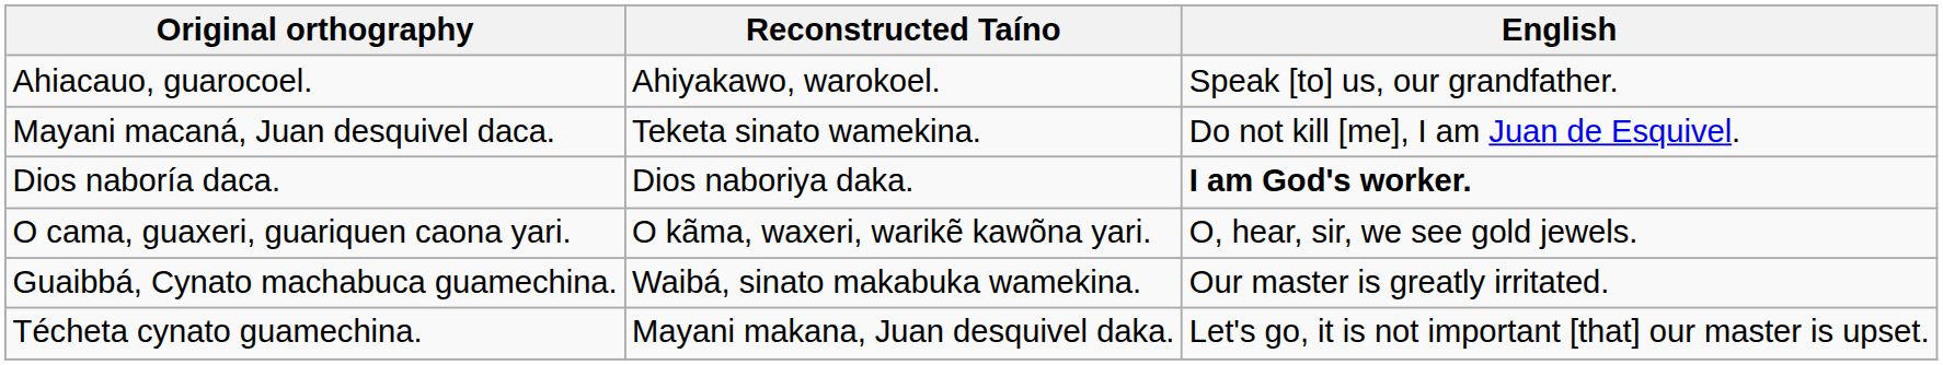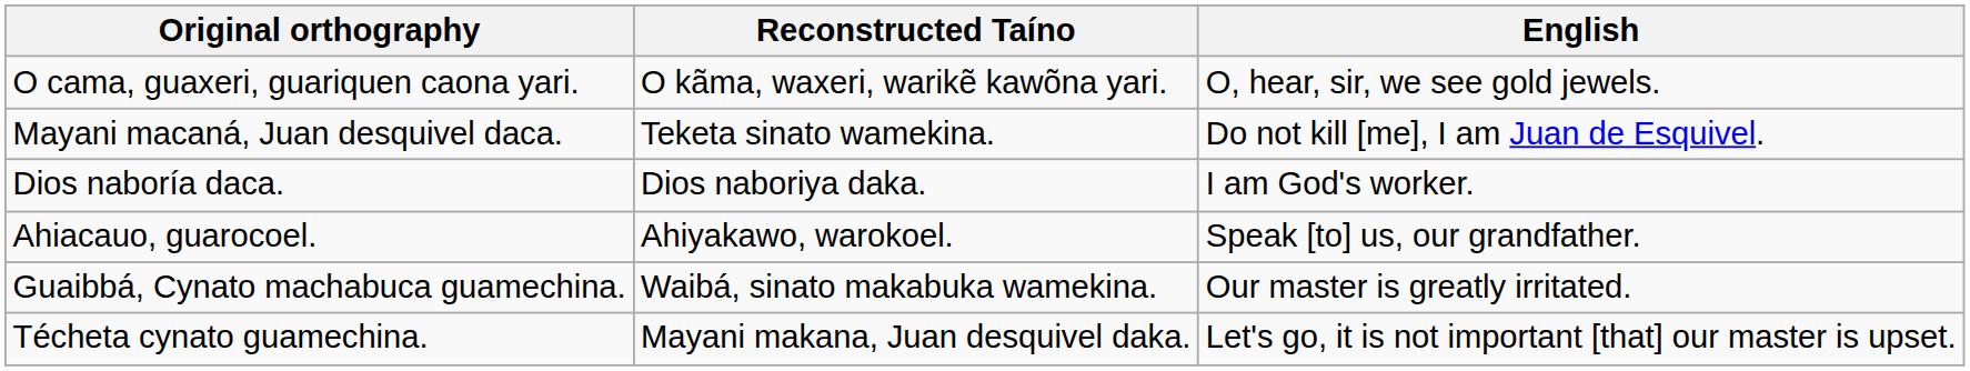rows swapped: O cama, guaxeri, guariquen caona yari. <-> Ahiacauo, guarocoel.
Dios naboría daca. | English: bold -> normal
